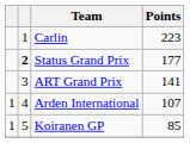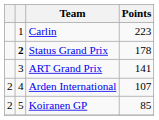Status Grand Prix | Points: 177 -> 178
Arden International | column 1: 1 -> 2
Koiranen GP | column 1: 1 -> 2
